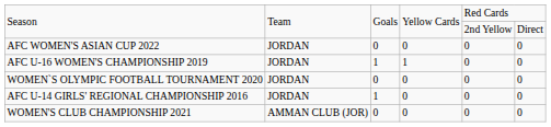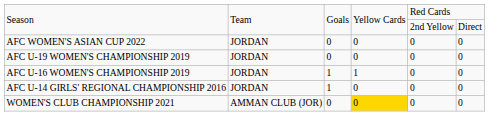+ row: AFC U-19 WOMEN'S CHAMPIONSHIP 2019 | JORDAN | 0 | 0 | 0 | 0
- row: WOMEN`S OLYMPIC FOOTBALL TOURNAMENT 2020 | JORDAN | 0 | 0 | 0 | 0
WOMEN'S CLUB CHAMPIONSHIP 2021 | column 4: no background -> gold background
